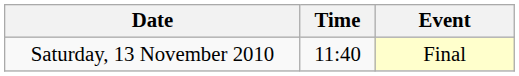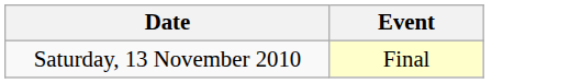- column: Time | 11:40
